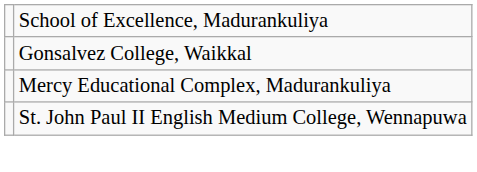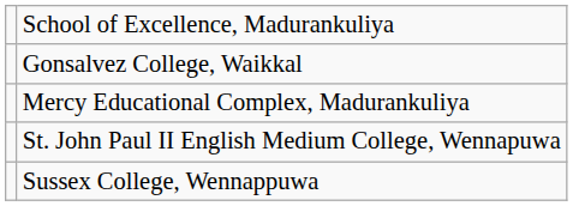+ row: Sussex College, Wennappuwa
